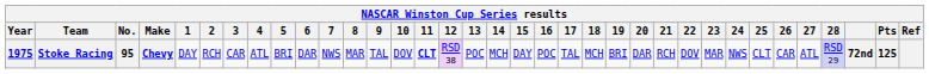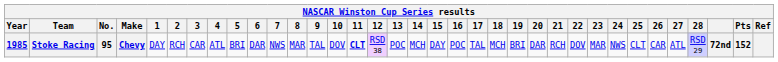Stoke Racing | Year: 1975 -> 1985
Stoke Racing | Pts: 125 -> 152
